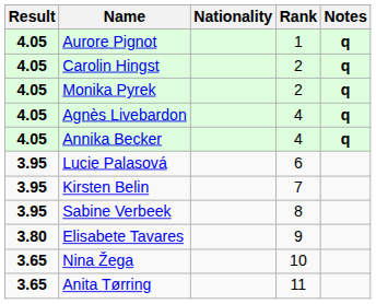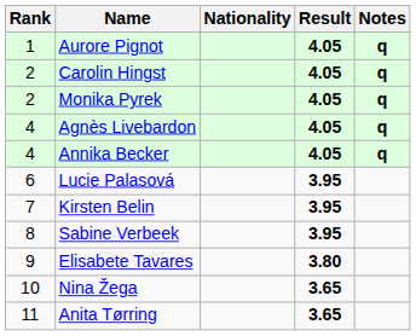columns swapped: Rank <-> Result
